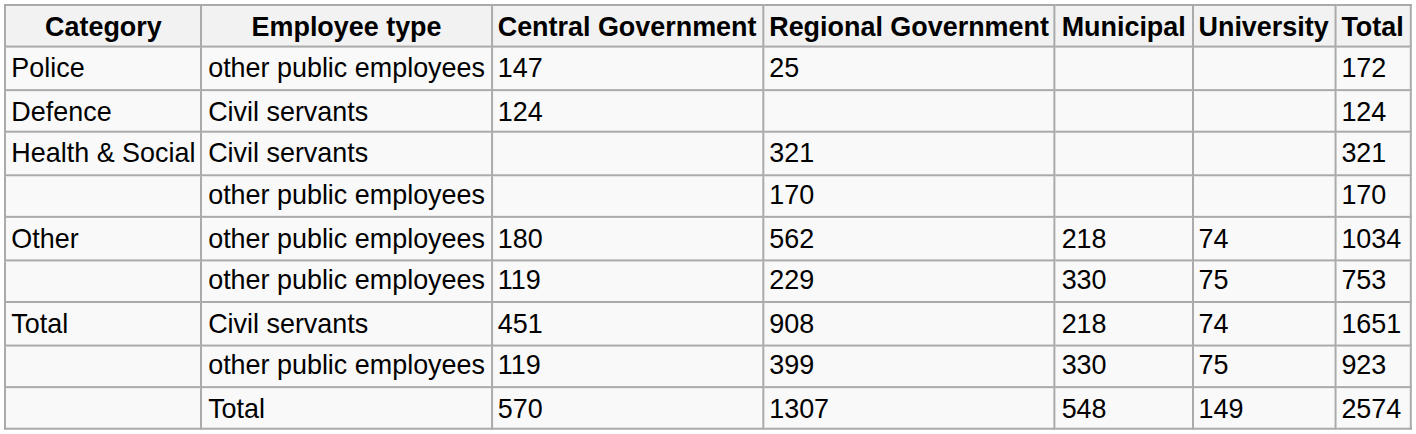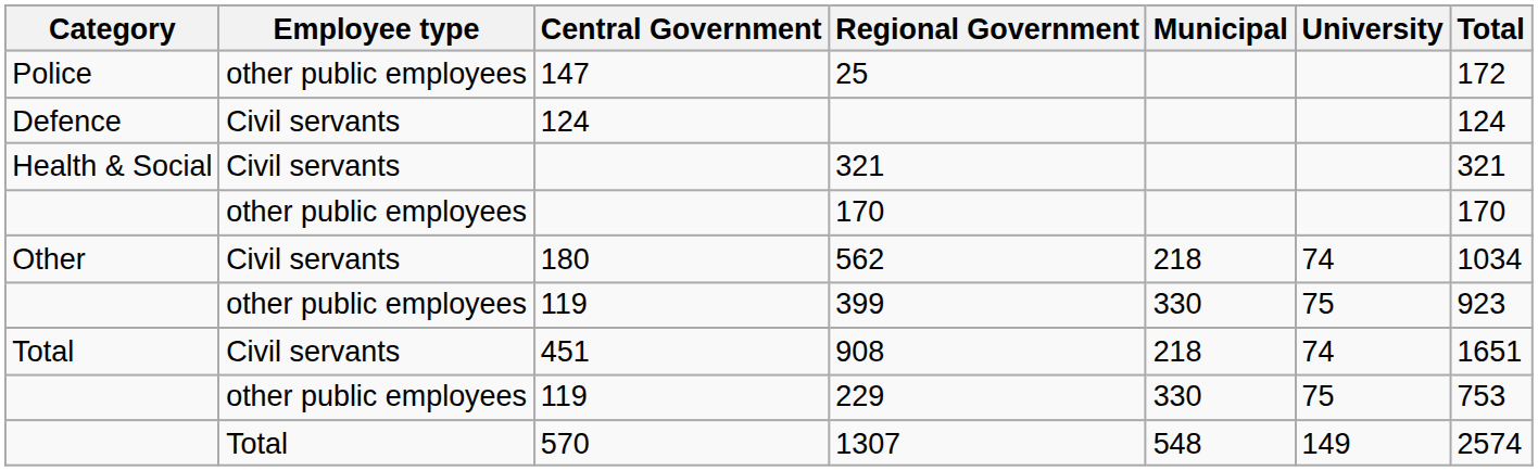562 | Employee type: other public employees -> Civil servants
rows swapped: 229 <-> 399
